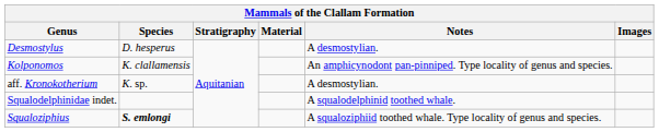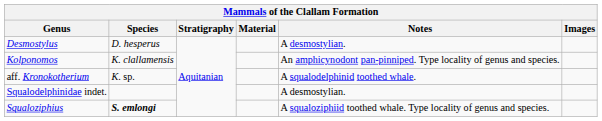aff. Kronokotherium | Notes: A desmostylian. -> A squalodelphinid toothed whale.
Squalodelphinidae indet. | Notes: A squalodelphinid toothed whale. -> A desmostylian.
